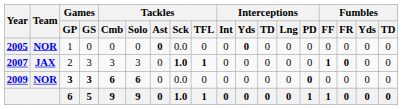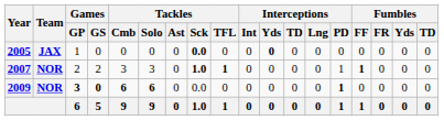2005 | Team: NOR -> JAX
2005 | Tackles / Ast: bold -> normal
2005 | Tackles / Sck: normal -> bold
2007 | Team: JAX -> NOR
2007 | Games / GS: 3 -> 2
2007 | Interceptions / PD: 0 -> 1
2007 | Fumbles / FR: bold -> normal
2009 | Games / GS: 3 -> 0
2009 | Interceptions / PD: 0 -> 1
